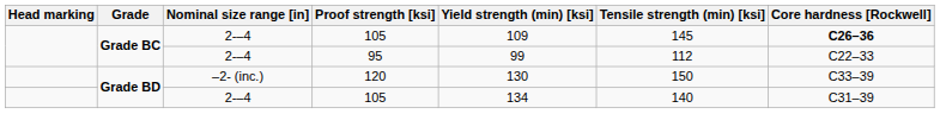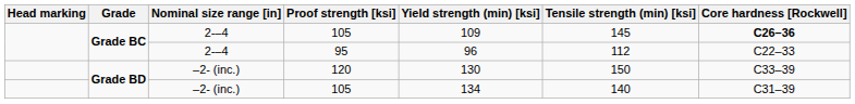95 | Yield strength (min) [ksi]: 99 -> 96
Grade BD / 105 | Nominal size range [in]: 2-–4 -> –2- (inc.)
